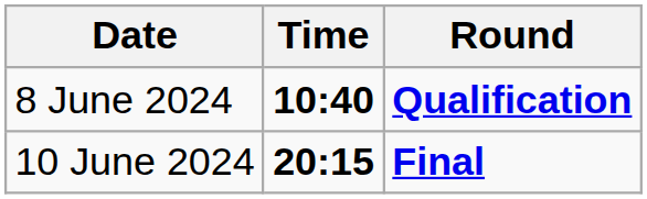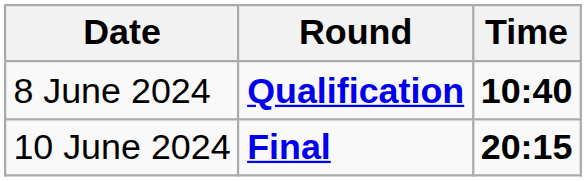columns swapped: Time <-> Round
